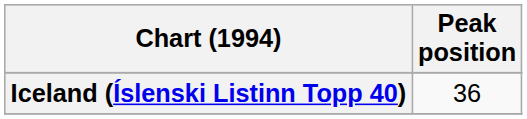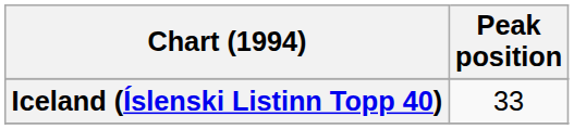Iceland (Íslenski Listinn Topp 40) | Peak position: 36 -> 33
